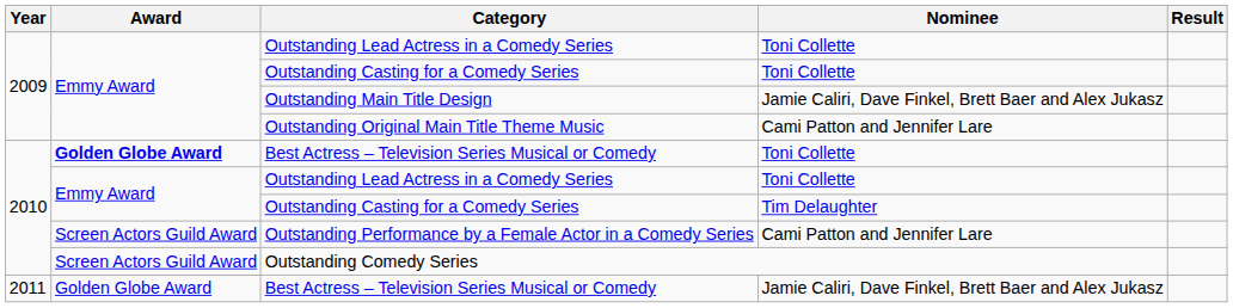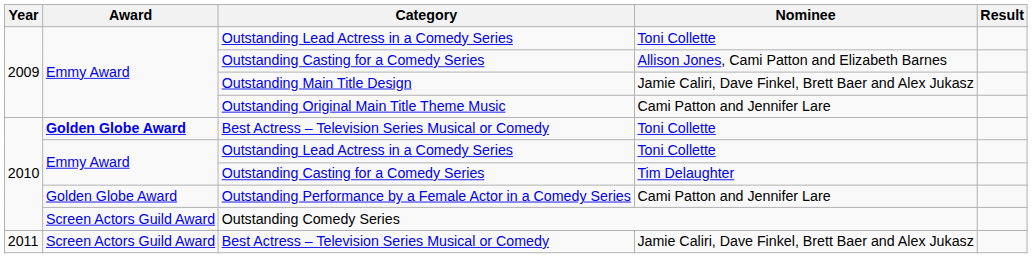2009 / Outstanding Casting for a Comedy Series | Nominee: Toni Collette -> Allison Jones, Cami Patton and Elizabeth Barnes
Outstanding Performance by a Female Actor in a Comedy Series | Award: Screen Actors Guild Award -> Golden Globe Award
2011 / Best Actress – Television Series Musical or Comedy | Award: Golden Globe Award -> Screen Actors Guild Award
